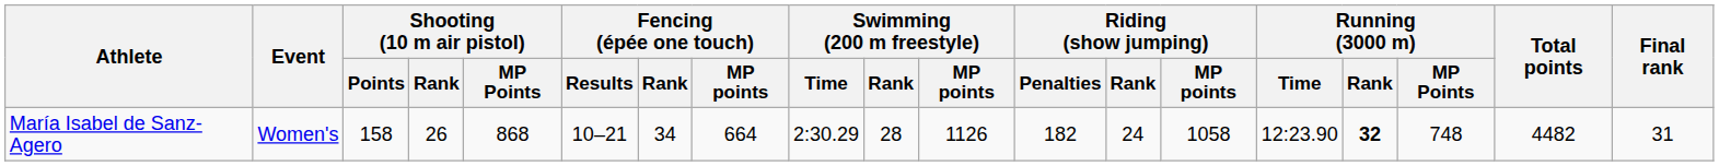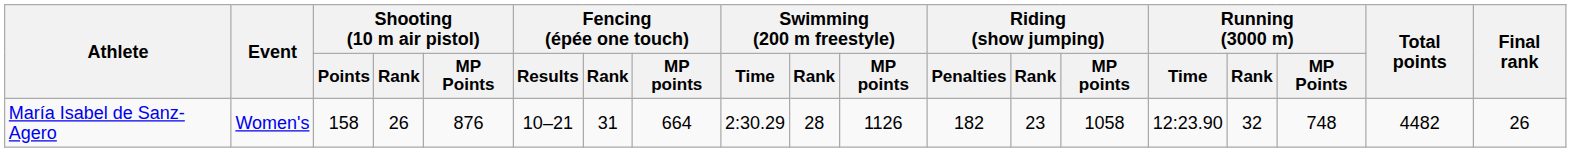María Isabel de Sanz-Agero | Shooting (10 m air pistol) / MP Points: 868 -> 876
María Isabel de Sanz-Agero | Fencing (épée one touch) / Rank: 34 -> 31
María Isabel de Sanz-Agero | Riding (show jumping) / Rank: 24 -> 23
María Isabel de Sanz-Agero | Running (3000 m) / Rank: bold -> normal
María Isabel de Sanz-Agero | Final rank: 31 -> 26
